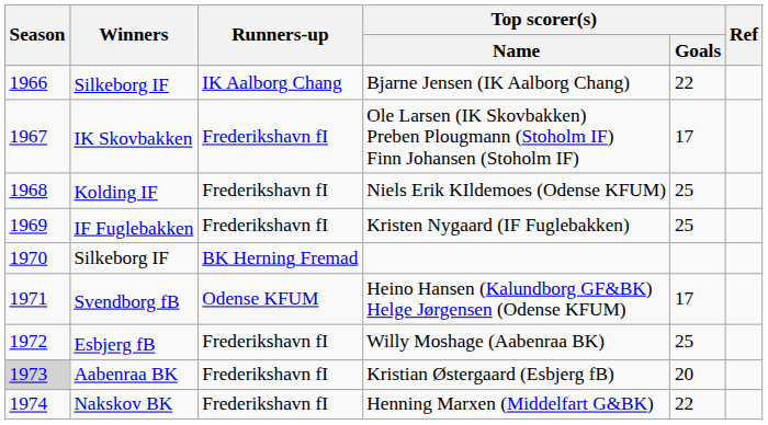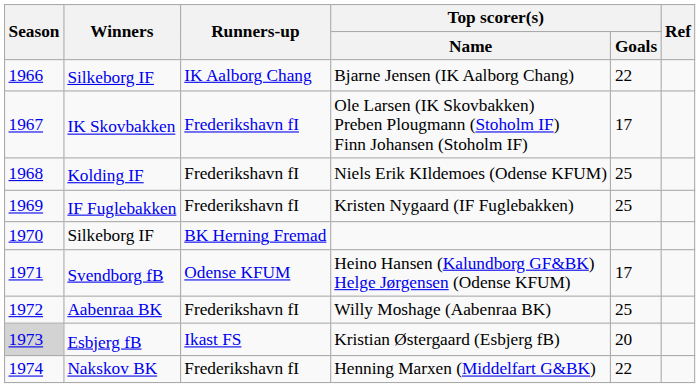Willy Moshage (Aabenraa BK) | Winners: Esbjerg fB -> Aabenraa BK
Kristian Østergaard (Esbjerg fB) | Winners: Aabenraa BK -> Esbjerg fB
Kristian Østergaard (Esbjerg fB) | Runners-up: Frederikshavn fI -> Ikast FS
